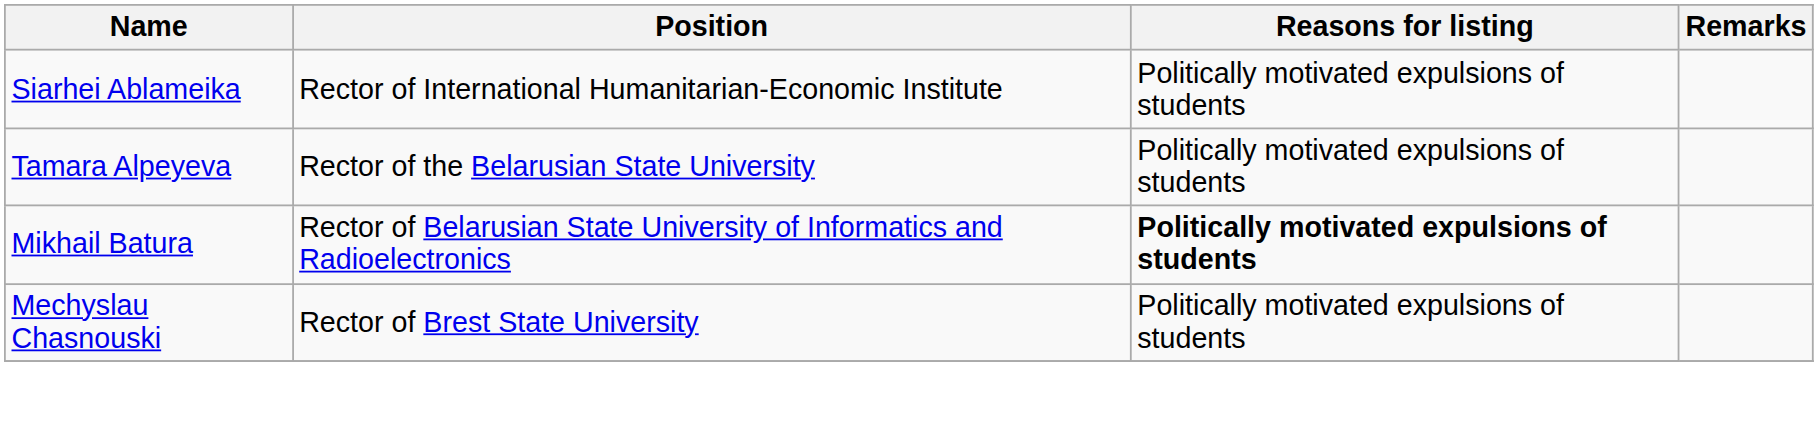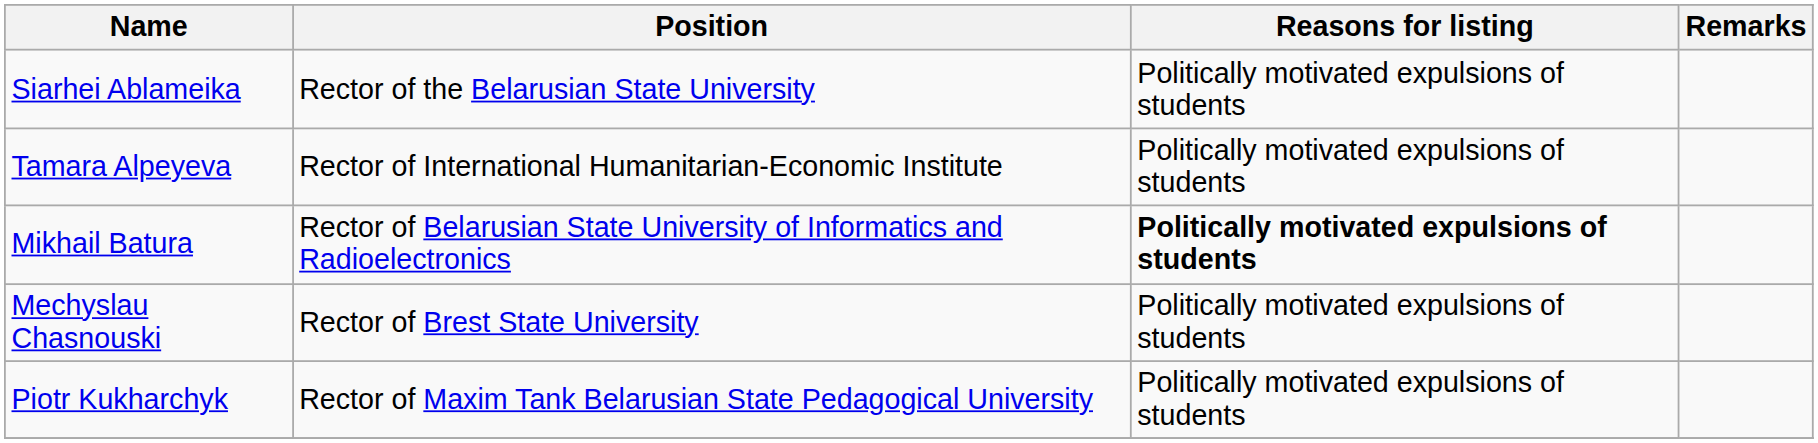Siarhei Ablameika | Position: Rector of International Humanitarian-Economic Institute -> Rector of the Belarusian State University
Tamara Alpeyeva | Position: Rector of the Belarusian State University -> Rector of International Humanitarian-Economic Institute
+ row: Piotr Kukharchyk | Rector of Maxim Tank Belarusian State Pedagogical University | Politically motivated expulsions of students
